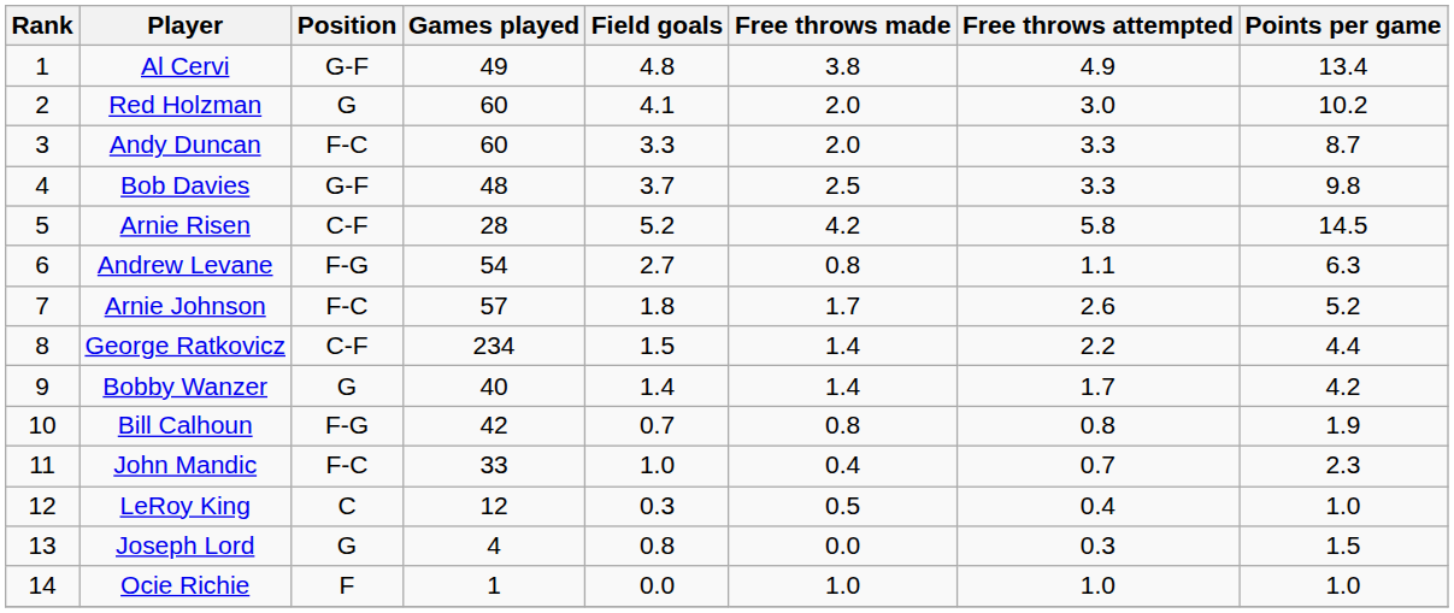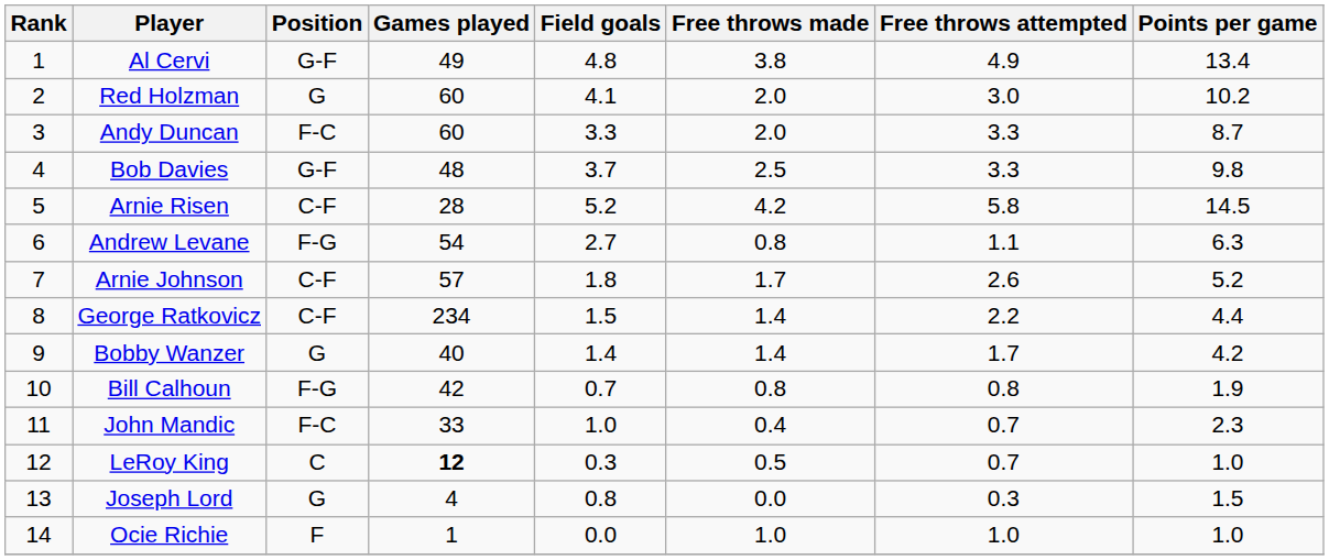Arnie Johnson | Position: F-C -> C-F
LeRoy King | Games played: normal -> bold
LeRoy King | Free throws attempted: 0.4 -> 0.7
